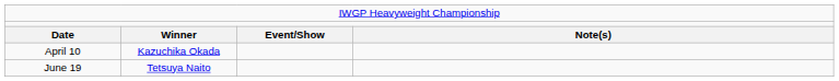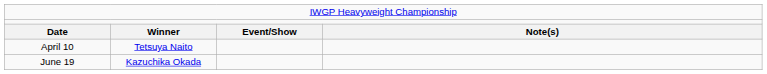April 10 | column 2: Kazuchika Okada -> Tetsuya Naito
June 19 | column 2: Tetsuya Naito -> Kazuchika Okada
